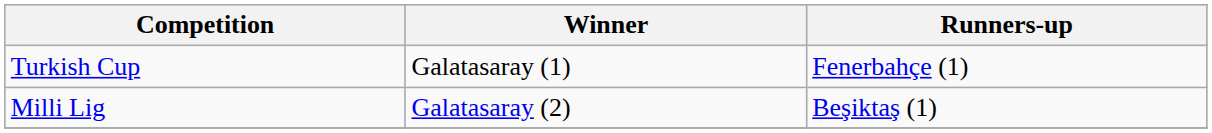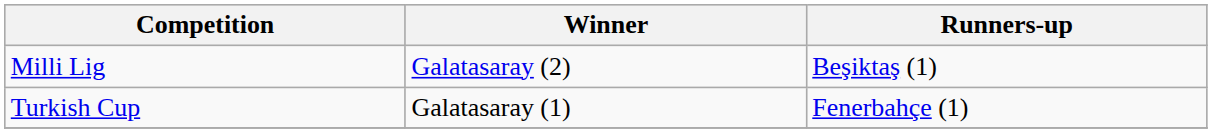rows swapped: Milli Lig <-> Turkish Cup
